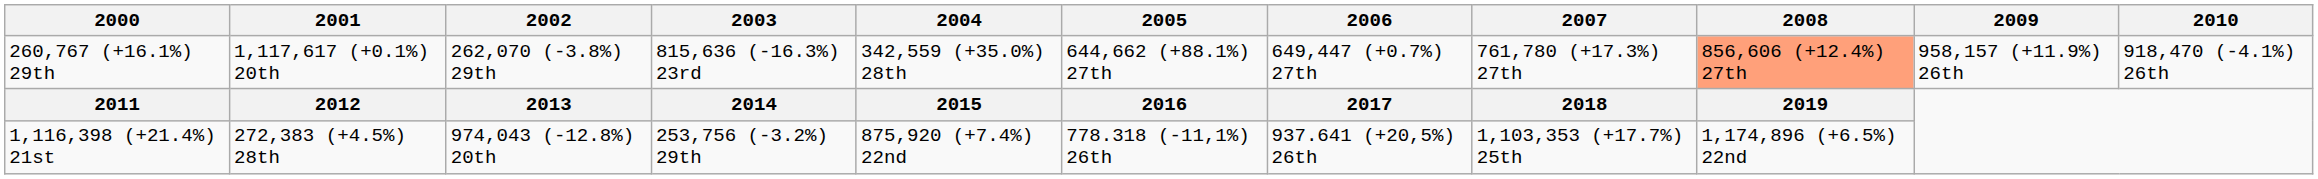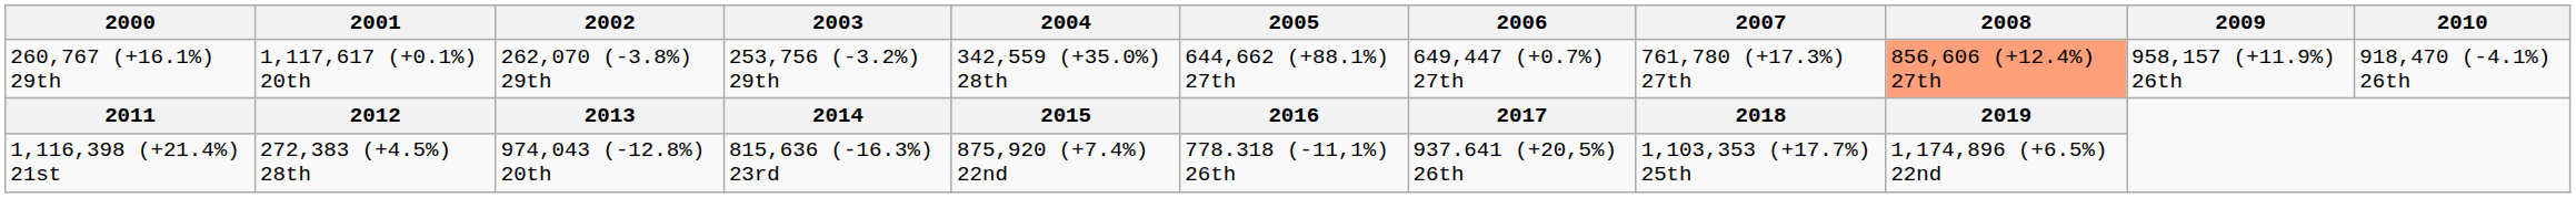260,767 (+16.1%) 29th | 2003: 815,636 (-16.3%) 23rd -> 253,756 (-3.2%) 29th
1,116,398 (+21.4%) 21st | 2003: 253,756 (-3.2%) 29th -> 815,636 (-16.3%) 23rd
